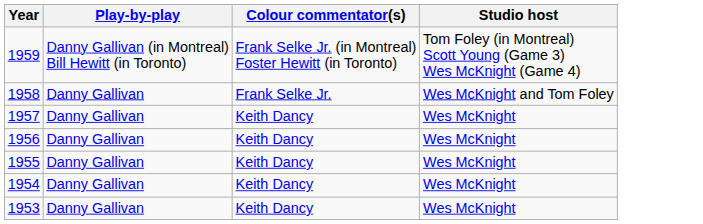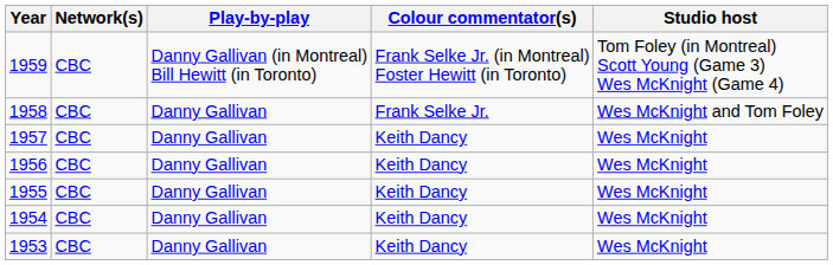+ column: Network(s) | CBC | CBC | CBC | CBC | CBC | CBC | CBC
